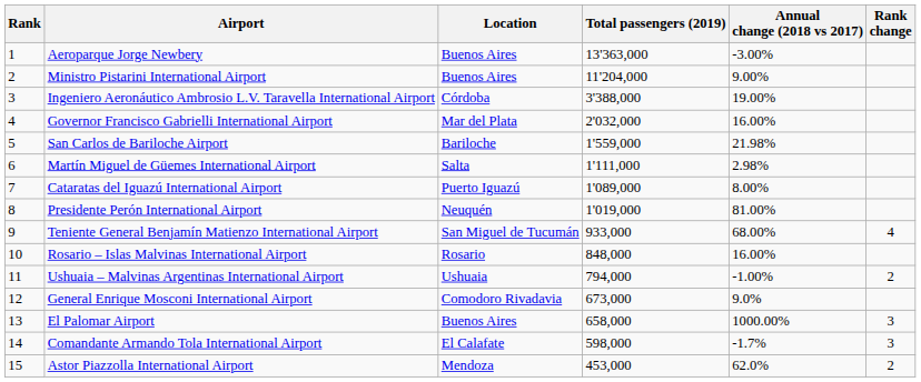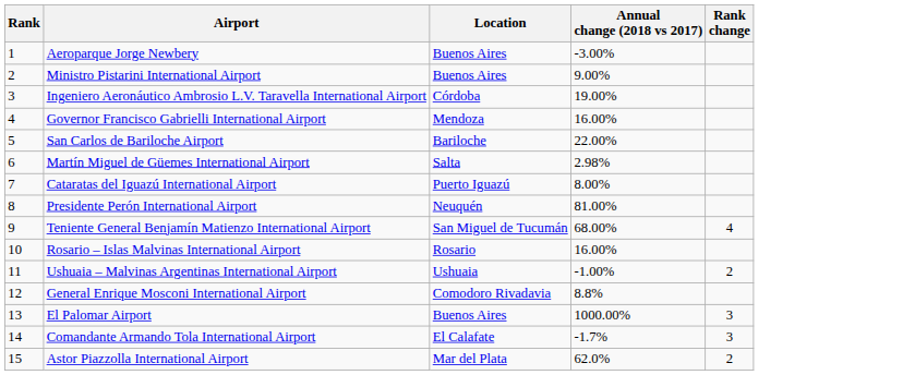- column: Total passengers (2019) | 13'363,000 | 11'204,000 | 3'388,000 | 2'032,000 | 1'559,000 | 1'111,000 | 1'089,000 | 1'019,000 | 933,000 | 848,000 | 794,000 | 673,000 | 658,000 | 598,000 | 453,000
Governor Francisco Gabrielli International Airport | Location: Mar del Plata -> Mendoza
San Carlos de Bariloche Airport | Annual change (2018 vs 2017): 21.98% -> 22.00%
General Enrique Mosconi International Airport | Annual change (2018 vs 2017): 9.0% -> 8.8%
Astor Piazzolla International Airport | Location: Mendoza -> Mar del Plata
